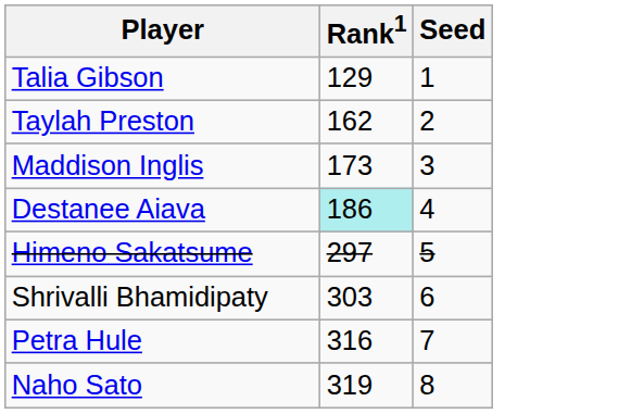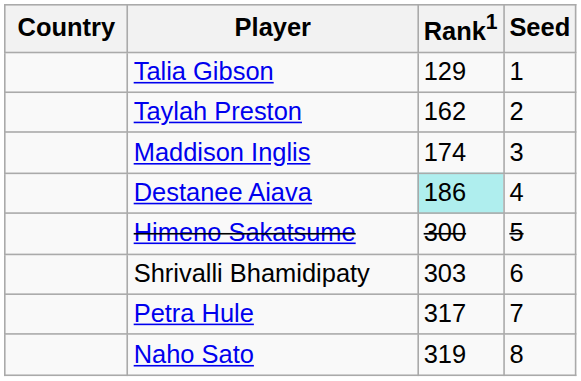+ column: Country
Maddison Inglis | Rank1: 173 -> 174
Himeno Sakatsume | Rank1: 297 -> 300
Petra Hule | Rank1: 316 -> 317
